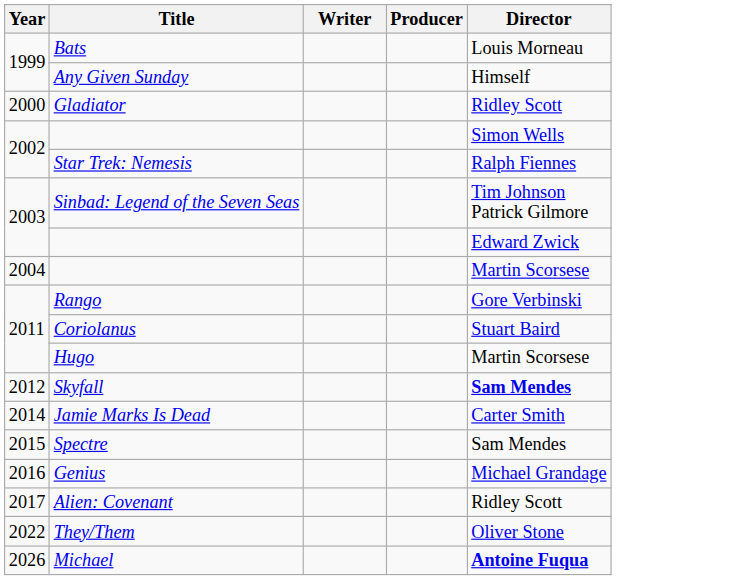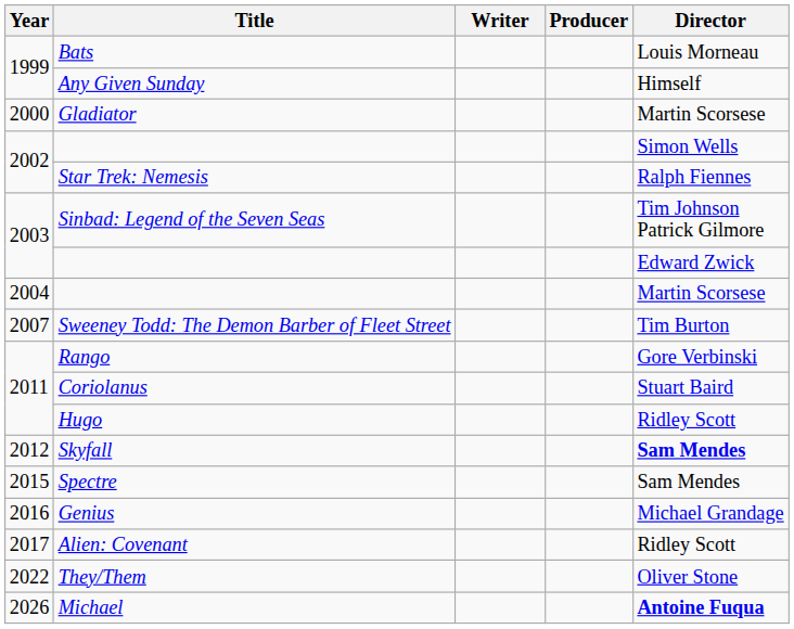Gladiator | Director: Ridley Scott -> Martin Scorsese
+ row: 2007 | Sweeney Todd: The Demon Barber of Fleet Street | Tim Burton
Hugo | Director: Martin Scorsese -> Ridley Scott
- row: 2014 | Jamie Marks Is Dead | Carter Smith
